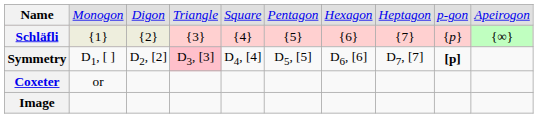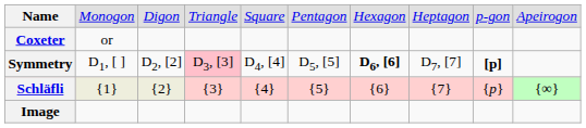rows swapped: Schläfli <-> Coxeter
Symmetry | column 7: normal -> bold
